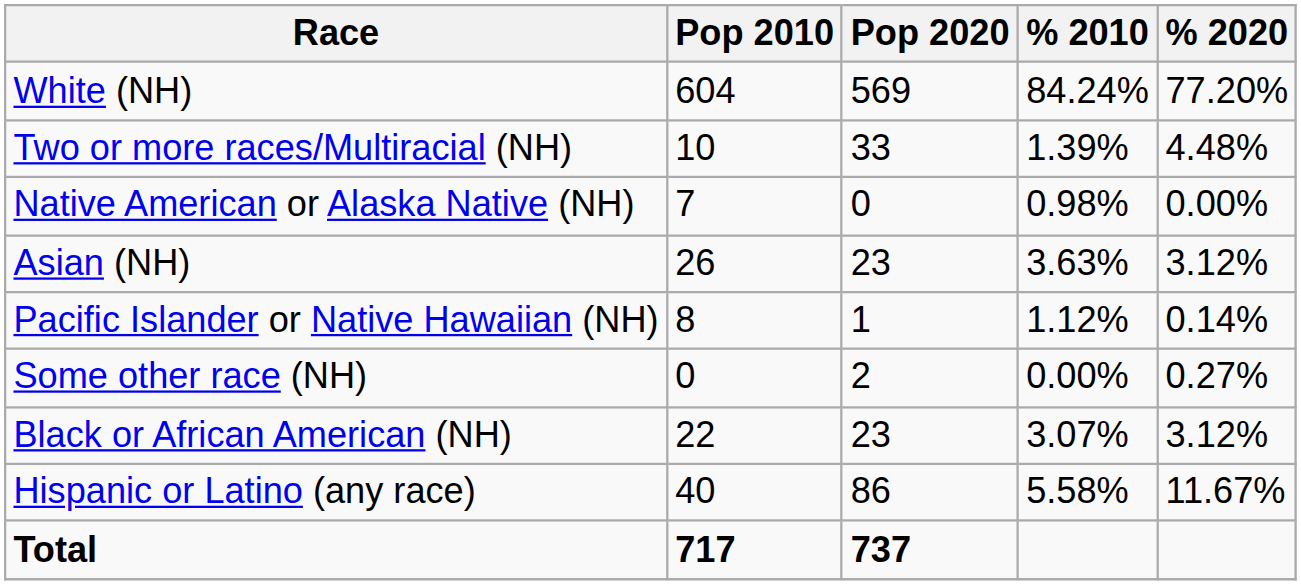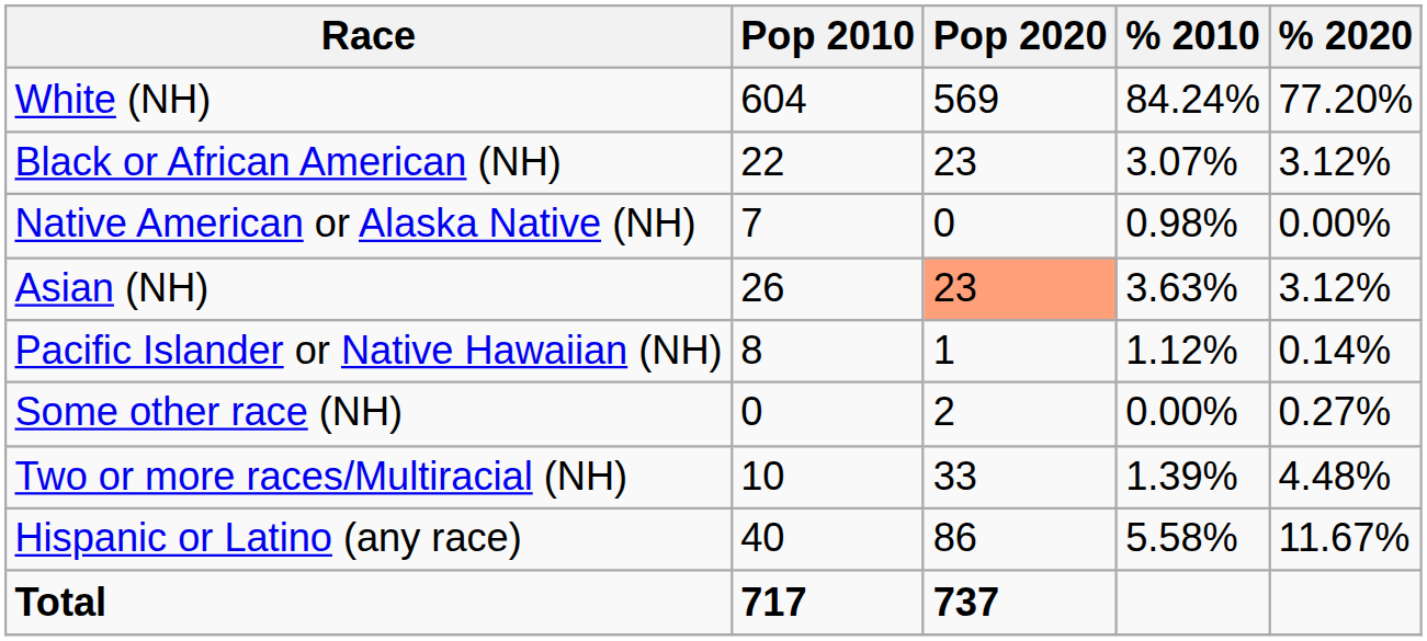rows swapped: Black or African American (NH) <-> Two or more races/Multiracial (NH)
Asian (NH) | Pop 2020: no background -> lightsalmon background
